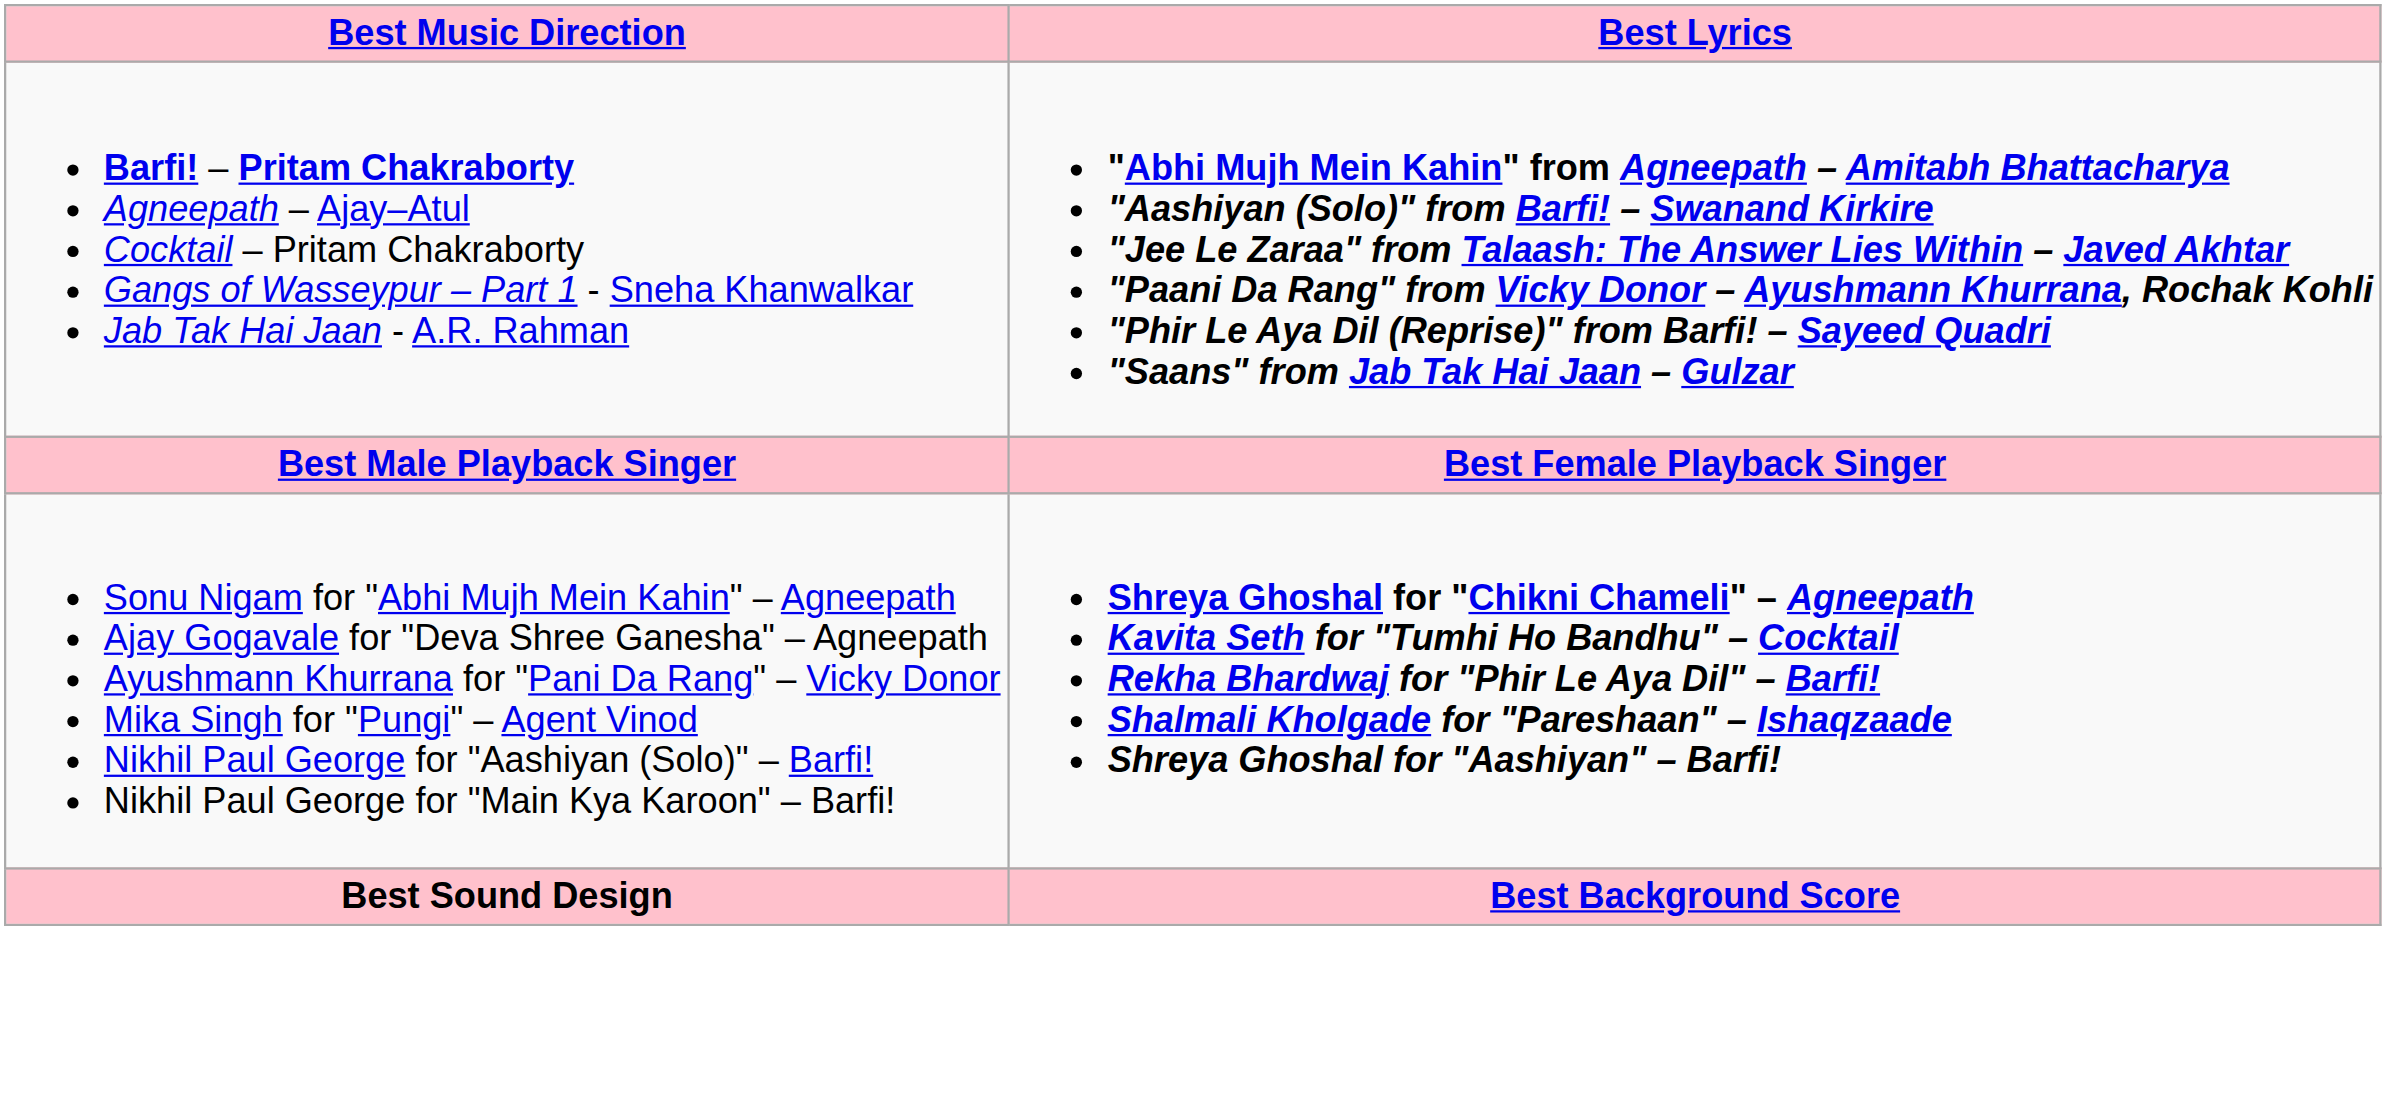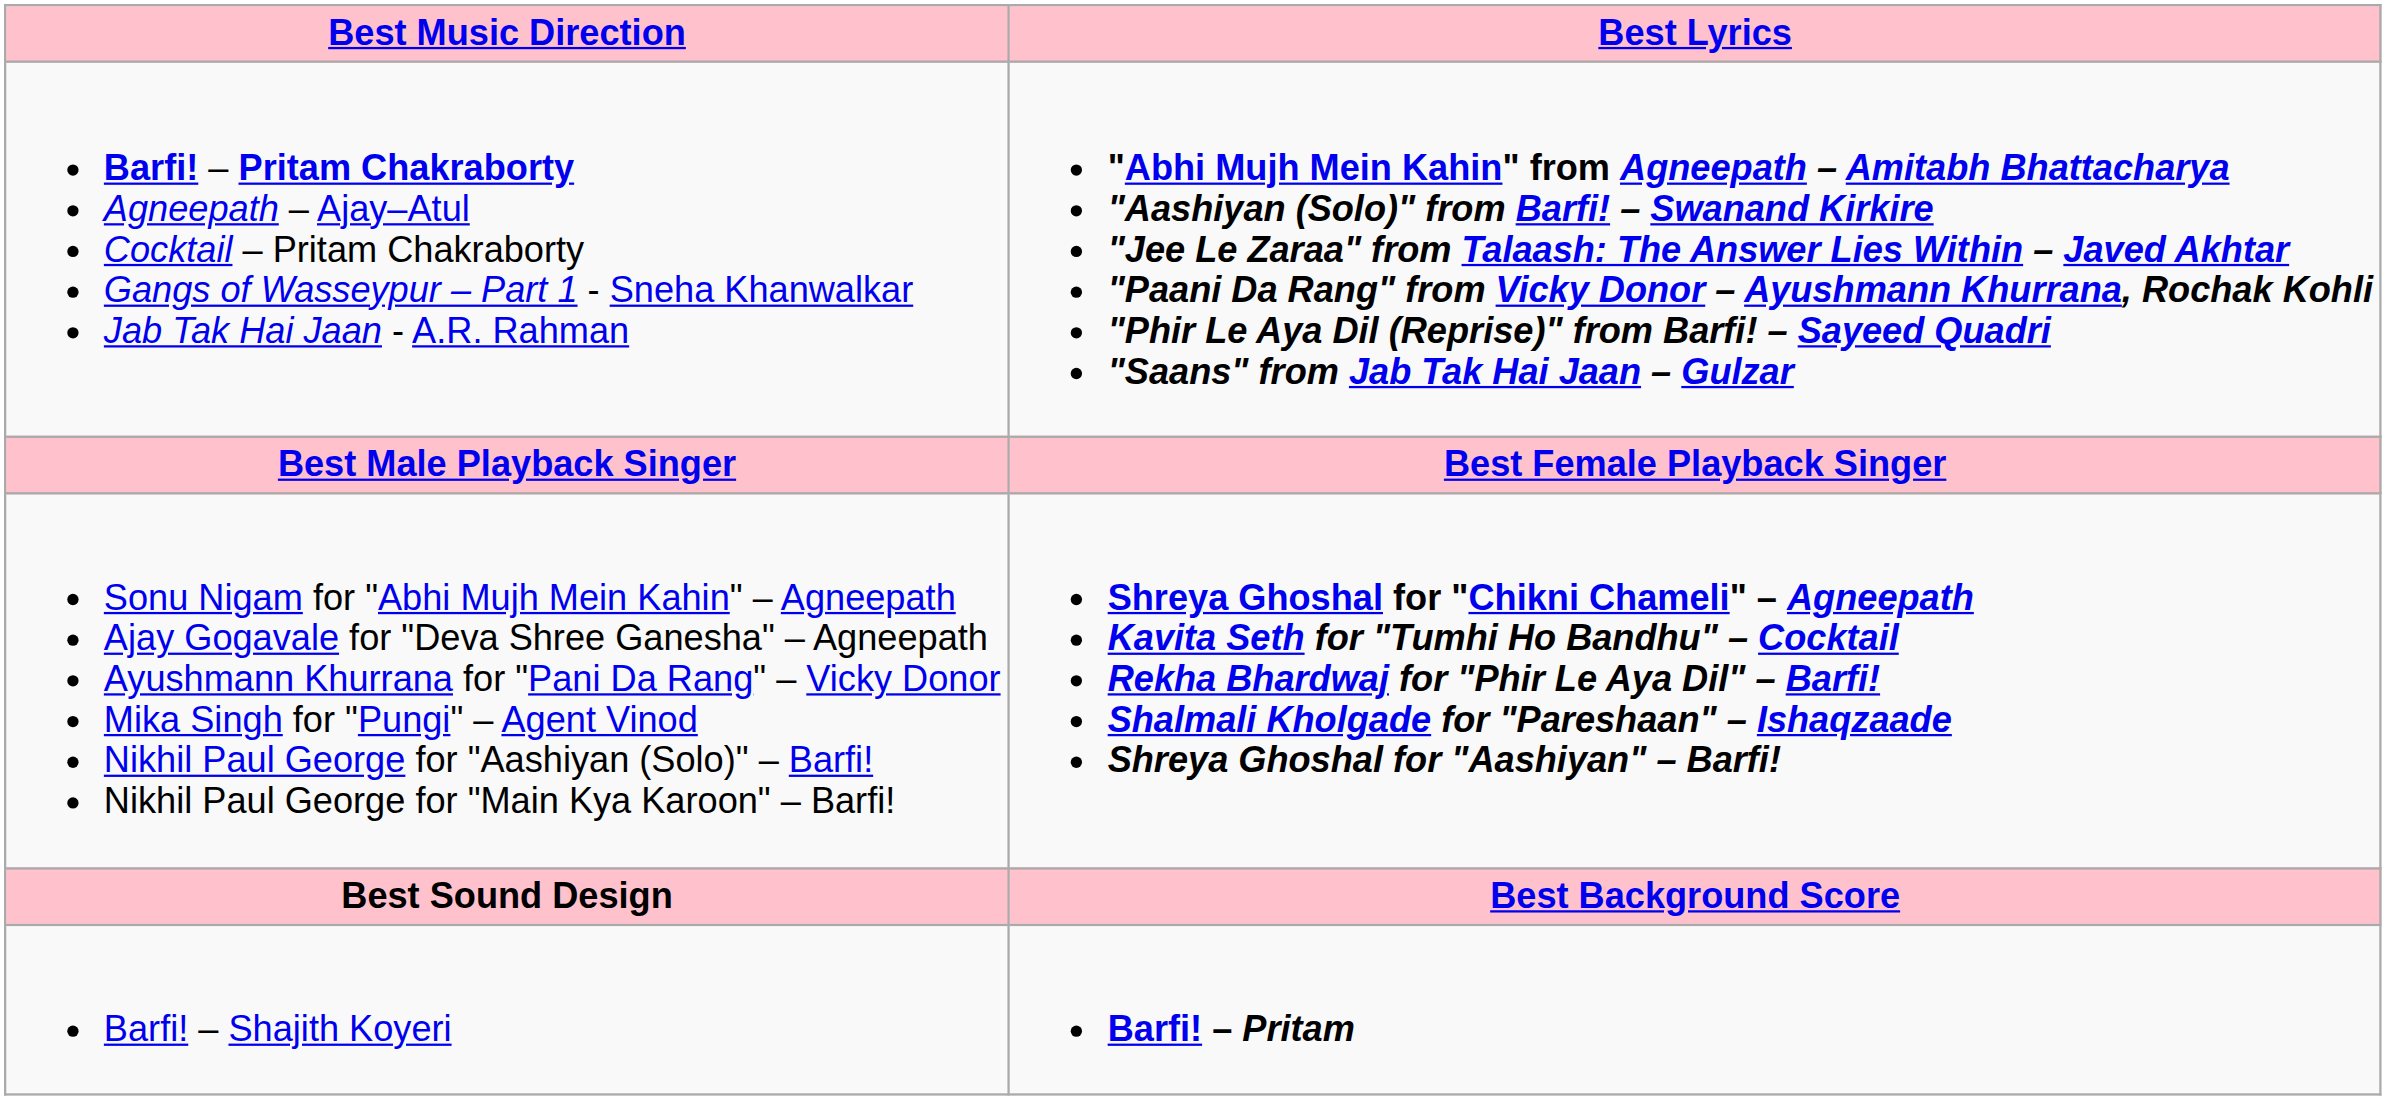+ row: Barfi! – Shajith Koyeri | Barfi! – Pritam
